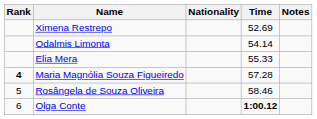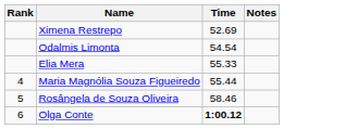- column: Nationality
Odalmis Limonta | Time: 54.14 -> 54.54
Maria Magnólia Souza Figueiredo | Rank: bold -> normal
Maria Magnólia Souza Figueiredo | Time: 57.28 -> 55.44
